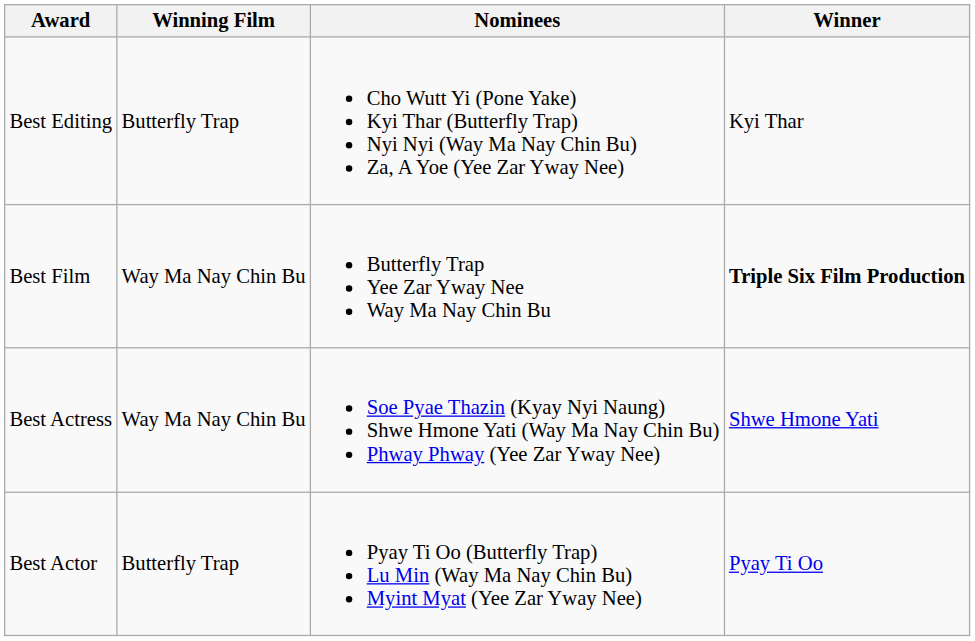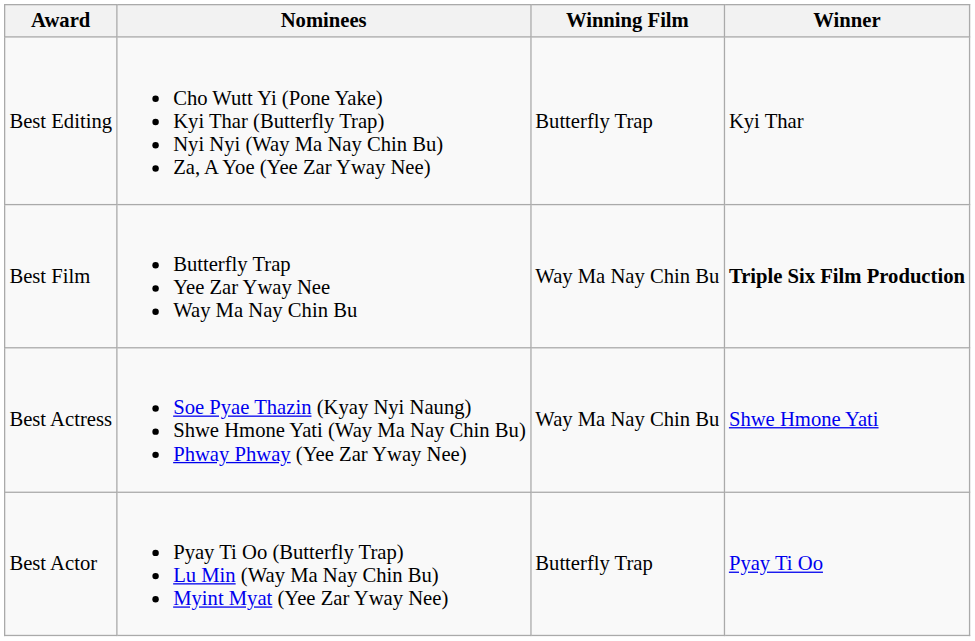columns swapped: Nominees <-> Winning Film
